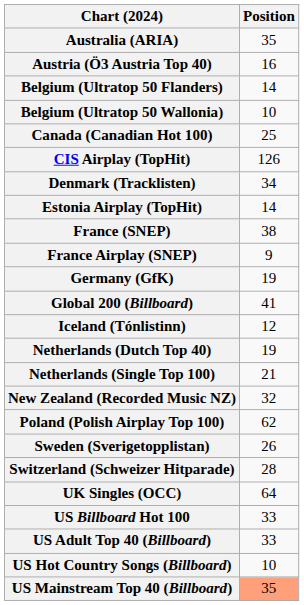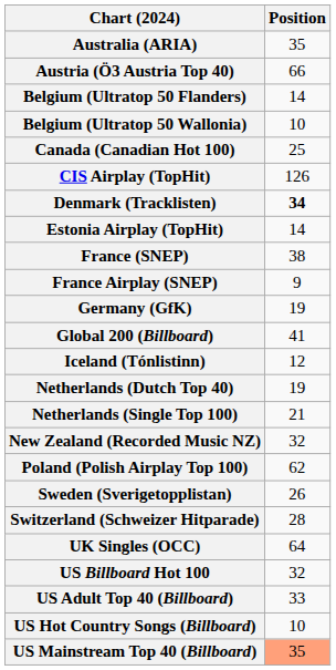Austria (Ö3 Austria Top 40) | Position: 16 -> 66
Denmark (Tracklisten) | Position: normal -> bold
US Billboard Hot 100 | Position: 33 -> 32
